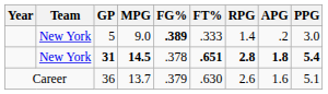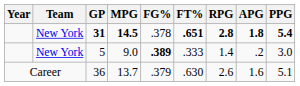rows swapped: 31 <-> 5
